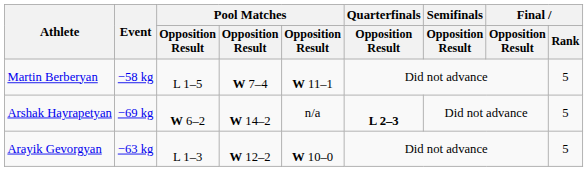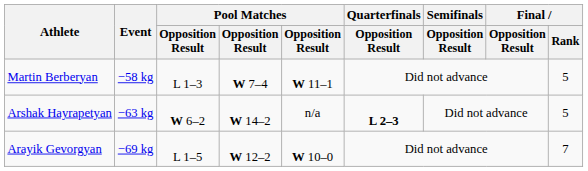Martin Berberyan | column 3: L 1–5 -> L 1–3
Arshak Hayrapetyan | Event: −69 kg -> −63 kg
Arayik Gevorgyan | Event: −63 kg -> −69 kg
Arayik Gevorgyan | column 3: L 1–3 -> L 1–5
Arayik Gevorgyan | Final / Rank: 5 -> 7
